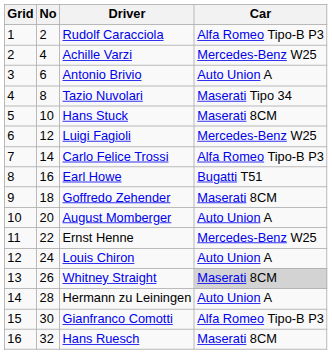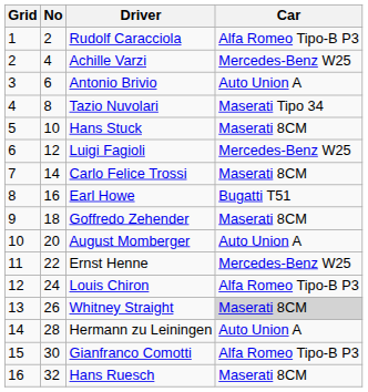Carlo Felice Trossi | Car: Alfa Romeo Tipo-B P3 -> Maserati 8CM
Louis Chiron | Car: Auto Union A -> Alfa Romeo Tipo-B P3
